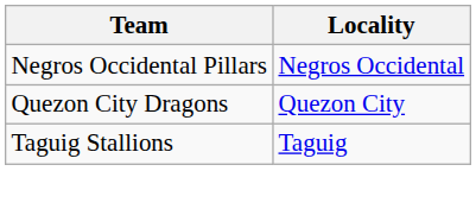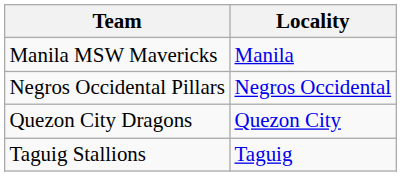+ row: Manila MSW Mavericks | Manila
